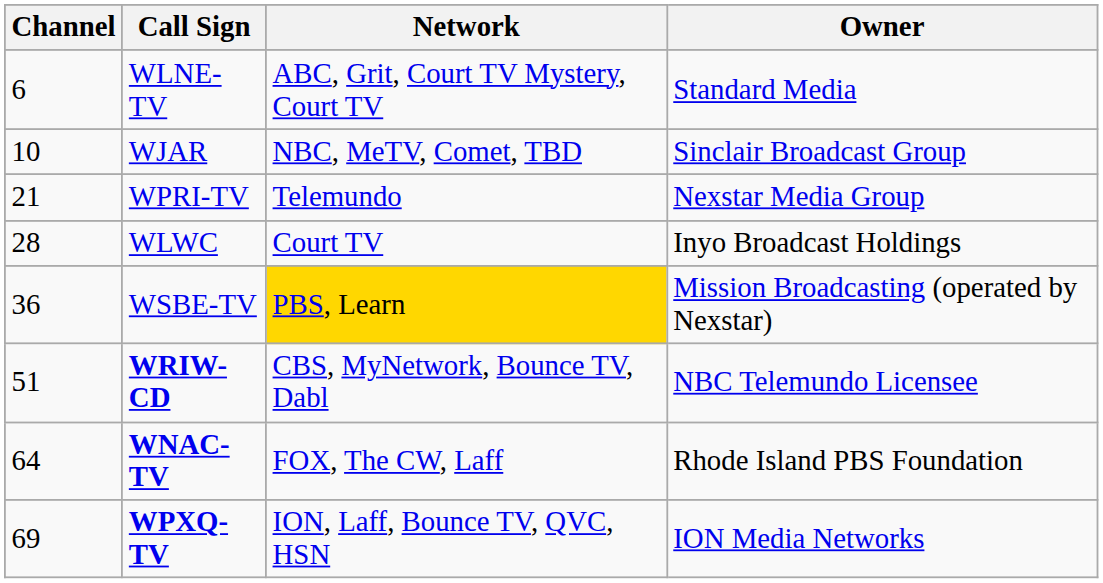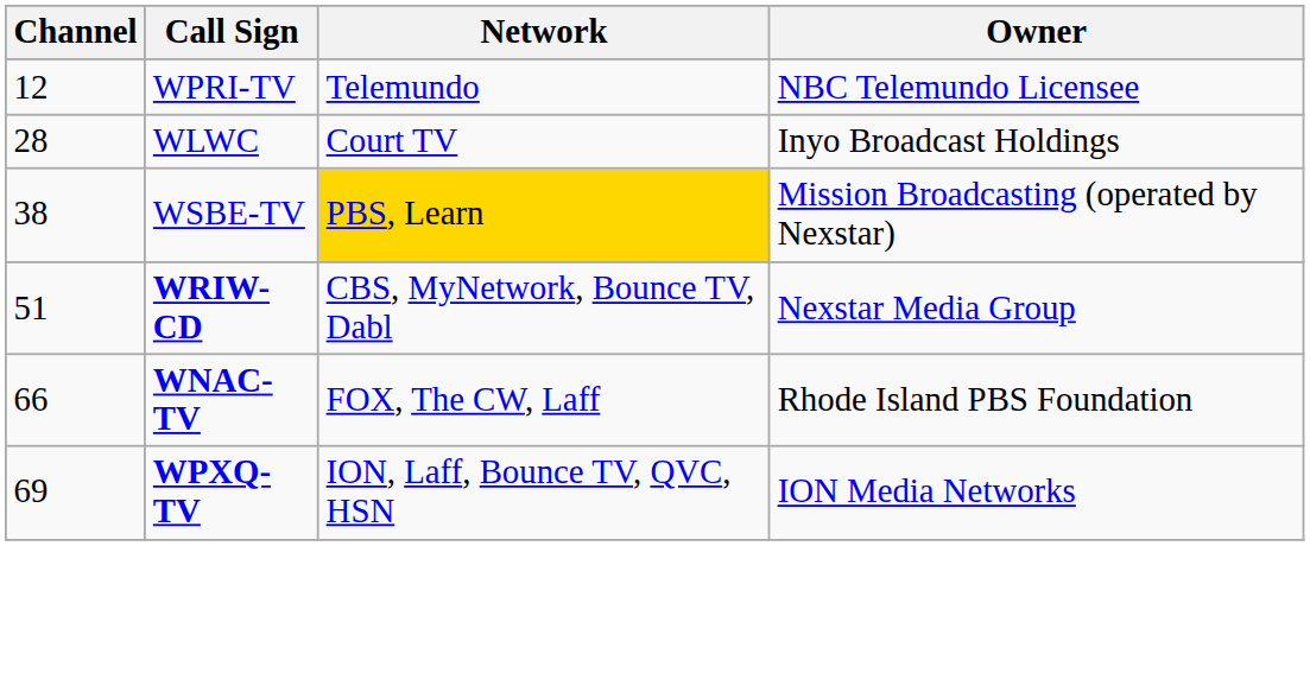- row: 6 | WLNE-TV | ABC, Grit, Court TV Mystery, Court TV | Standard Media
- row: 10 | WJAR | NBC, MeTV, Comet, TBD | Sinclair Broadcast Group
WPRI-TV | Channel: 21 -> 12
WPRI-TV | Owner: Nexstar Media Group -> NBC Telemundo Licensee
WSBE-TV | Channel: 36 -> 38
WRIW-CD | Owner: NBC Telemundo Licensee -> Nexstar Media Group
WNAC-TV | Channel: 64 -> 66
